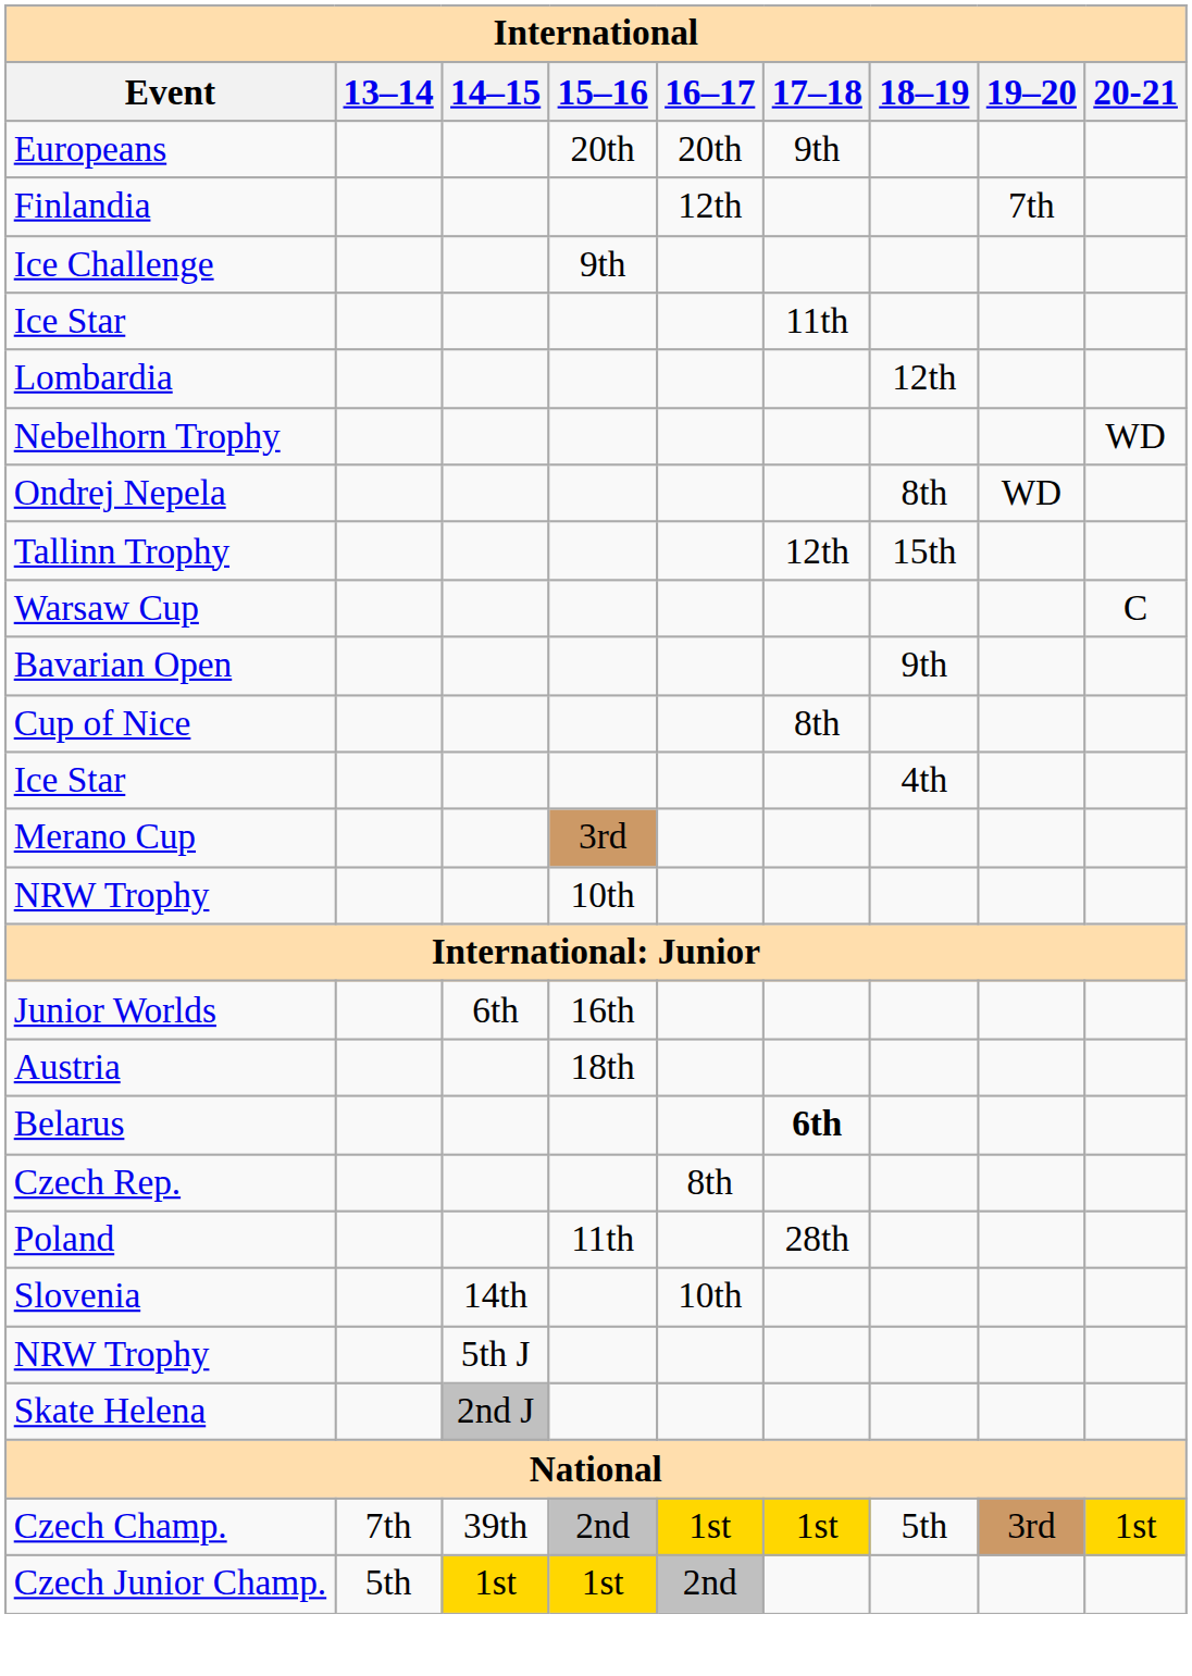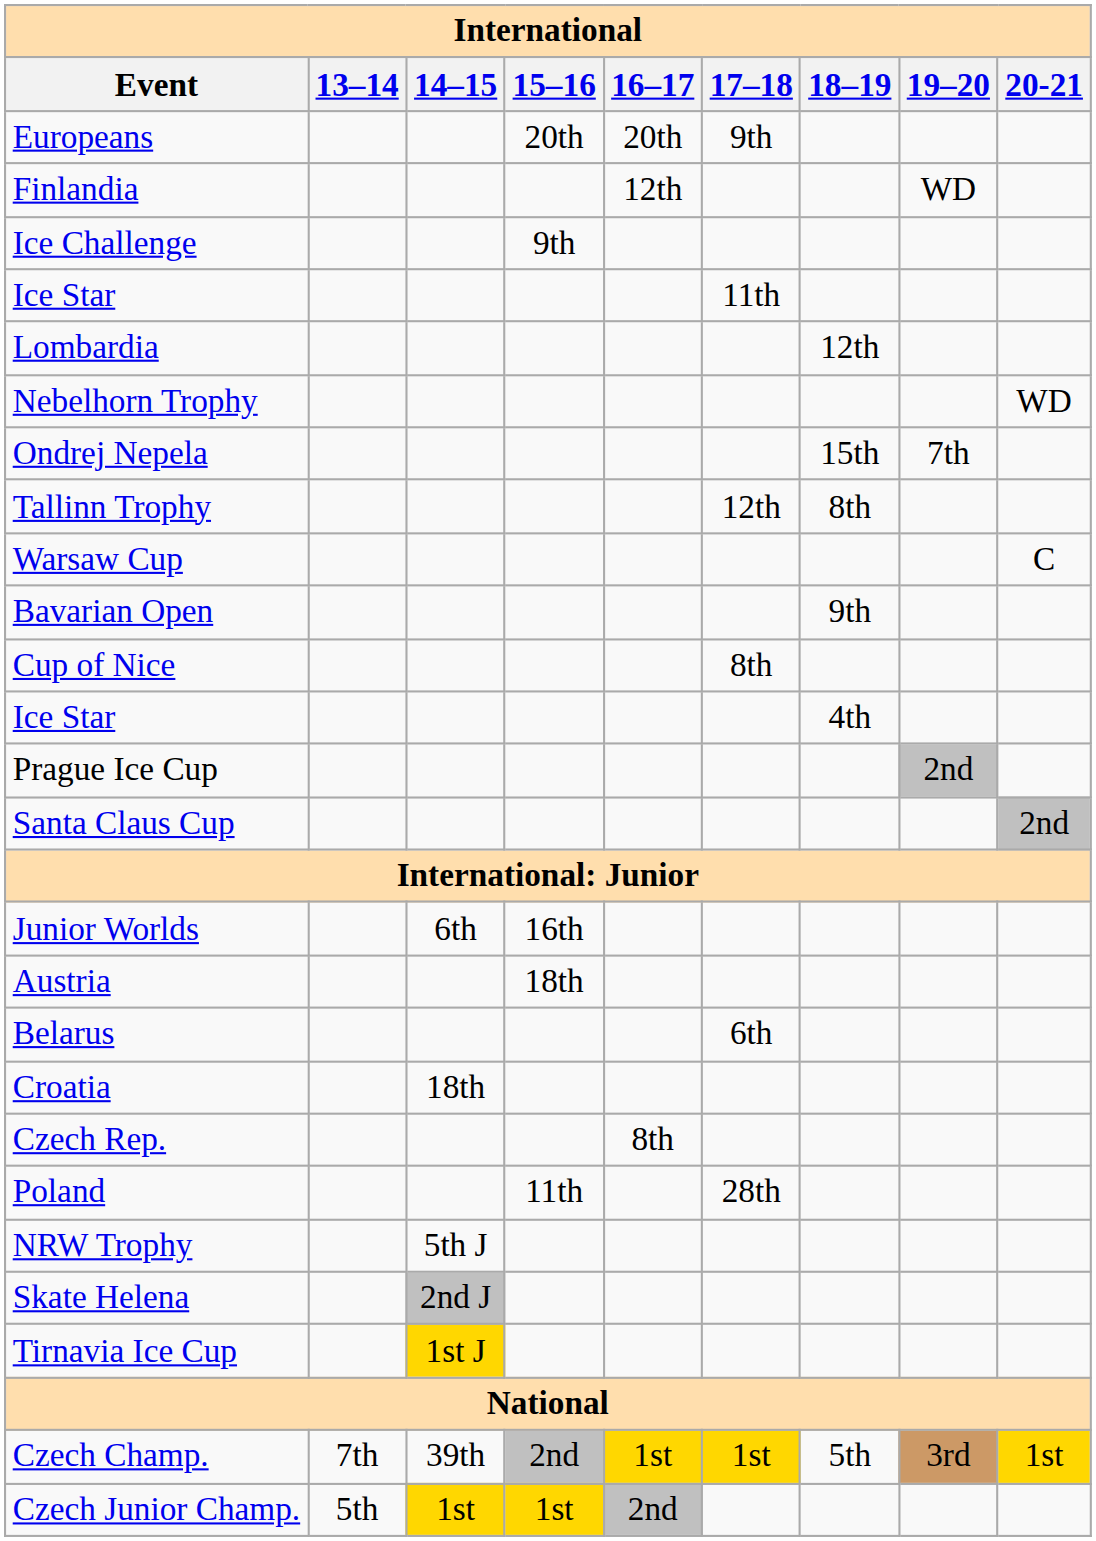Finlandia | 19–20: 7th -> WD
Ondrej Nepela | 18–19: 8th -> 15th
Ondrej Nepela | 19–20: WD -> 7th
Tallinn Trophy | 18–19: 15th -> 8th
- row: Merano Cup | 3rd
- row: NRW Trophy | 10th
+ row: Prague Ice Cup | 2nd
+ row: Santa Claus Cup | 2nd
Belarus | 17–18: bold -> normal
+ row: Croatia | 18th
- row: Slovenia | 14th | 10th
+ row: Tirnavia Ice Cup | 1st J
